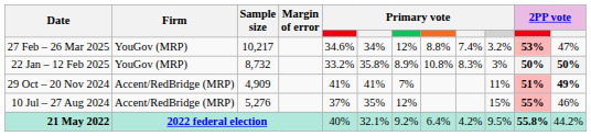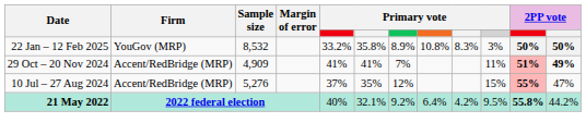- row: 27 Feb – 26 Mar 2025 | YouGov (MRP) | 10,217 | 34.6% | 34% | 12% | 8.8% | 7.4% | 3.2% | 53% | 47%
22 Jan – 12 Feb 2025 | Sample size: 8,732 -> 8,532
10 Jul – 27 Aug 2024 | column 12: 46% -> 47%
